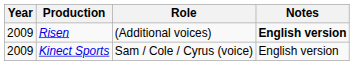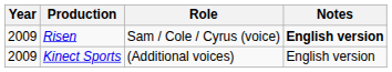Risen | Role: (Additional voices) -> Sam / Cole / Cyrus (voice)
Kinect Sports | Role: Sam / Cole / Cyrus (voice) -> (Additional voices)
